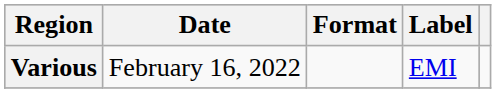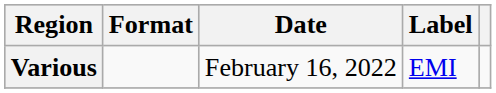columns swapped: Date <-> Format
